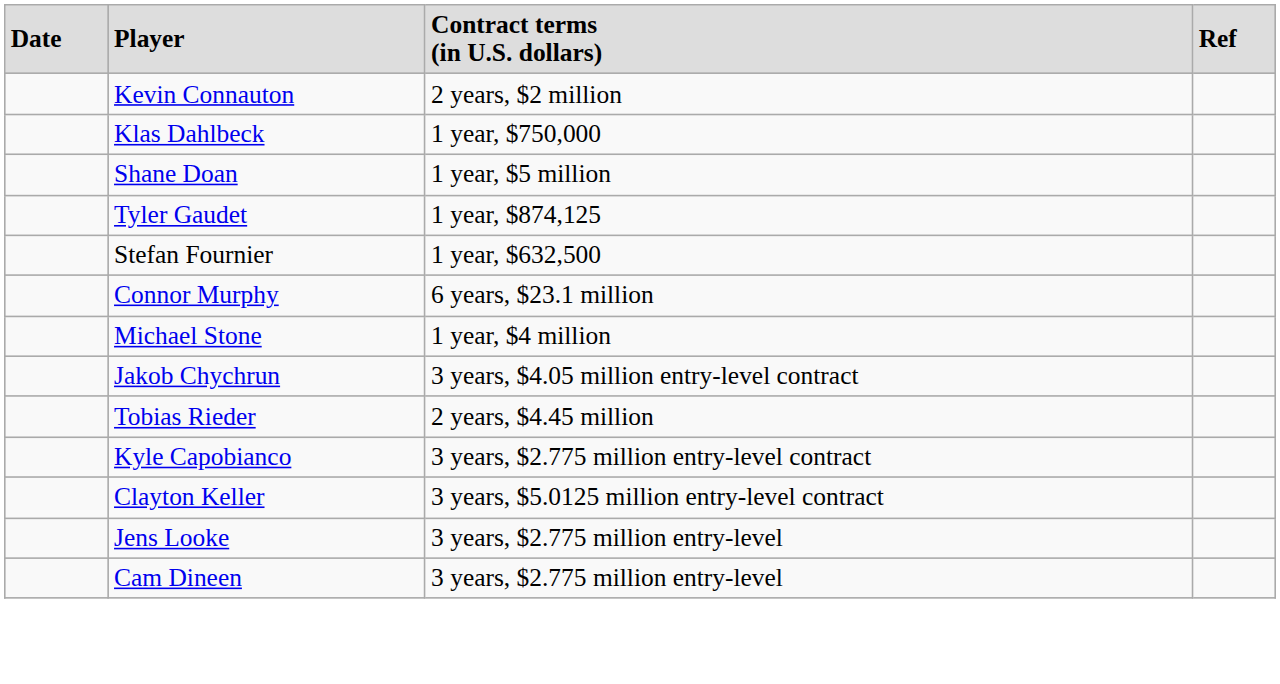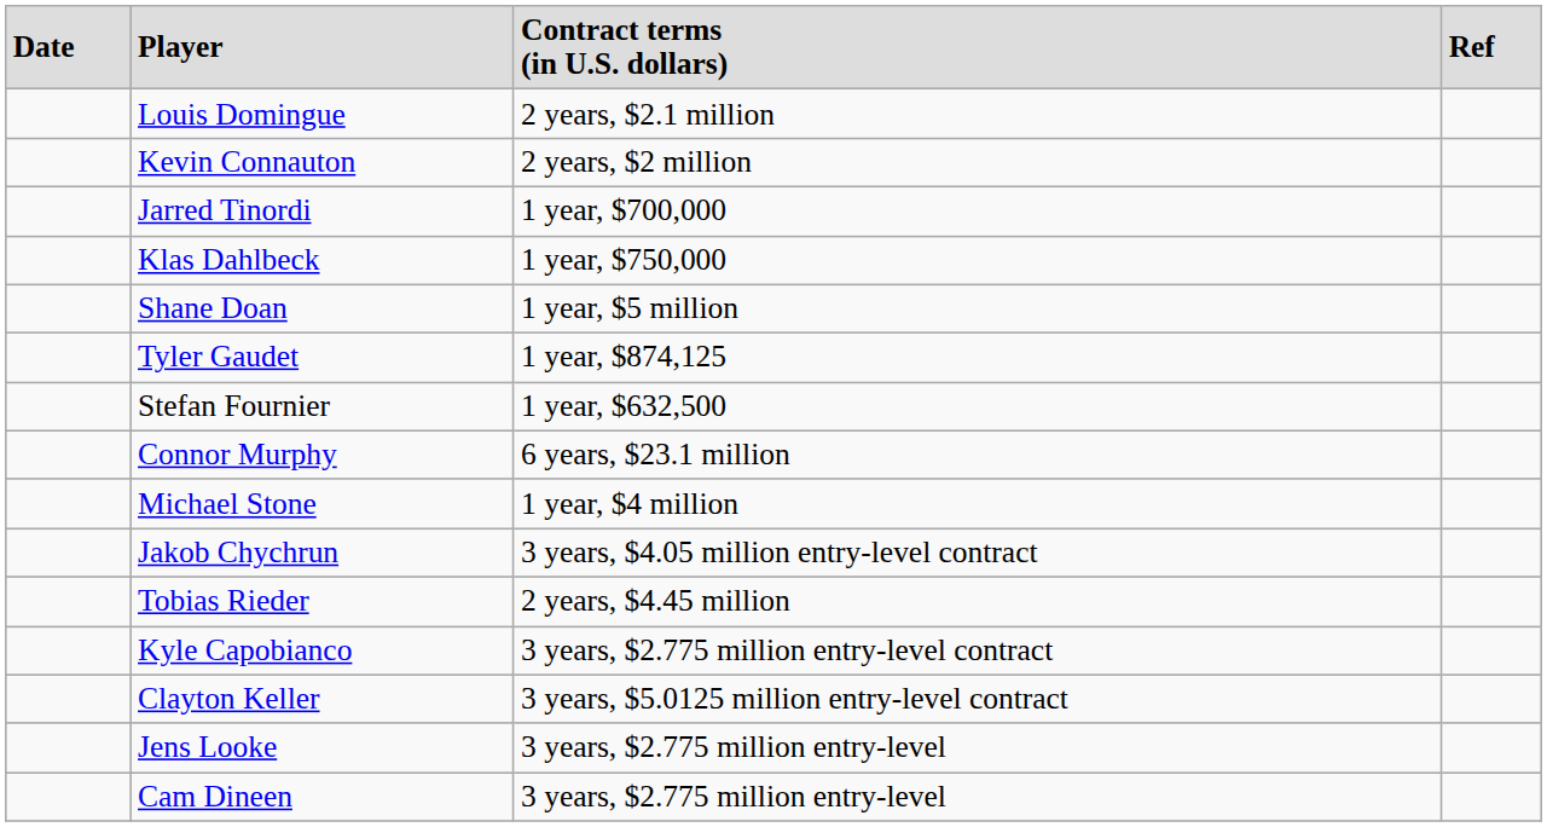+ row: Louis Domingue | 2 years, $2.1 million
+ row: Jarred Tinordi | 1 year, $700,000
